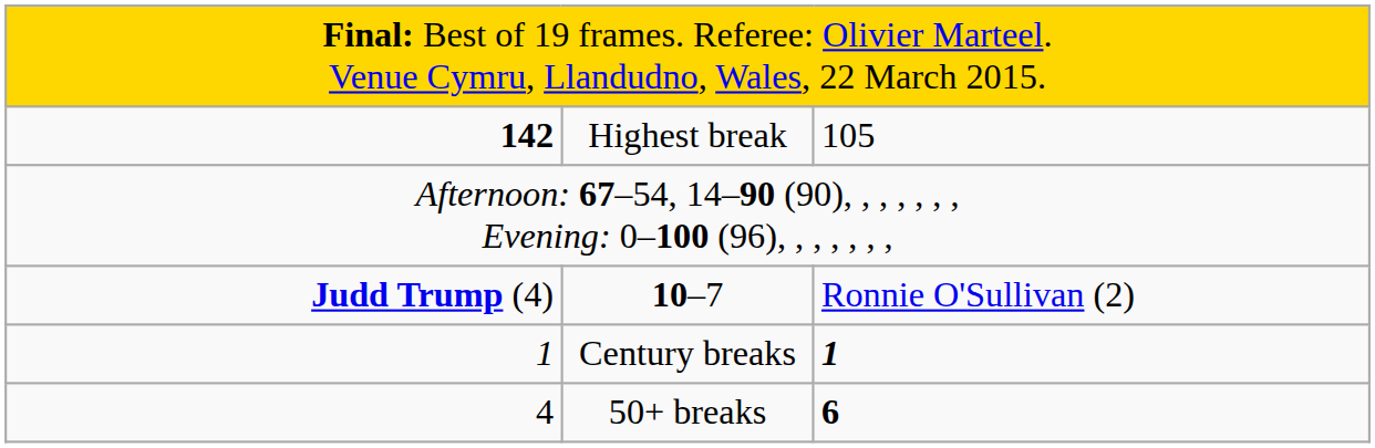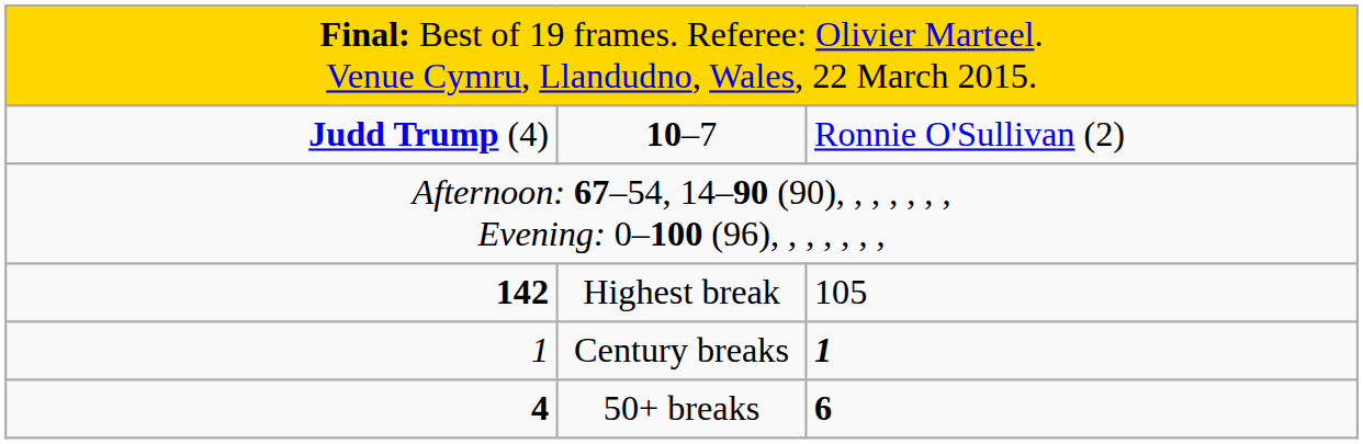rows swapped: 10–7 <-> Highest break
50+ breaks | column 1: normal -> bold
